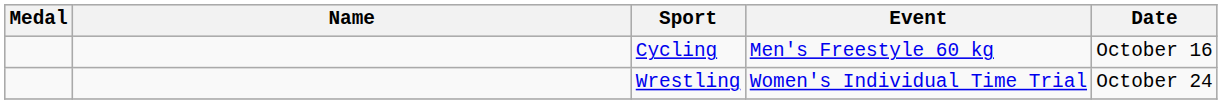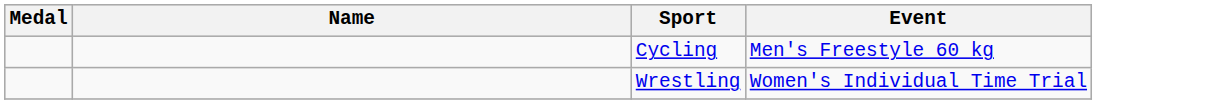- column: Date | October 16 | October 24
